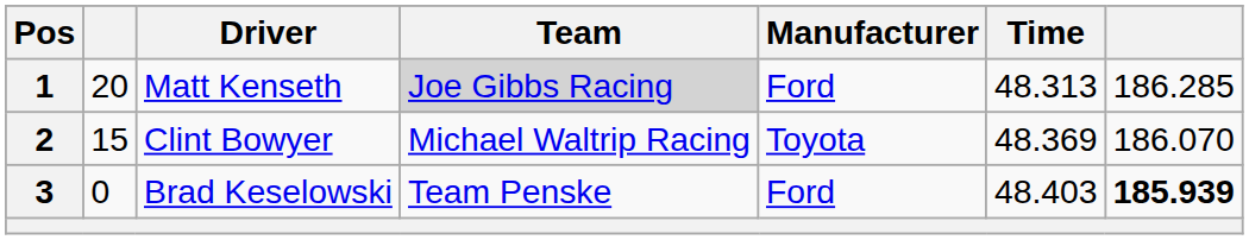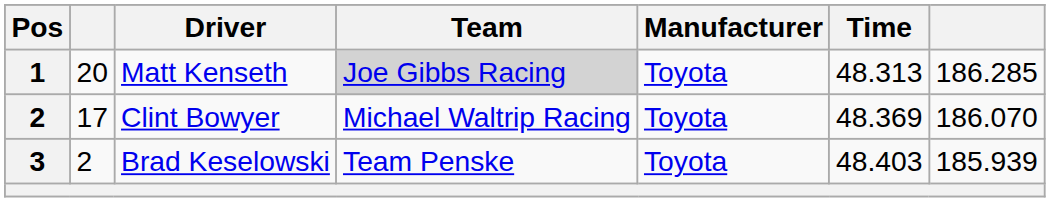Matt Kenseth | Manufacturer: Ford -> Toyota
Clint Bowyer | column 2: 15 -> 17
Brad Keselowski | column 2: 0 -> 2
Brad Keselowski | Manufacturer: Ford -> Toyota
Brad Keselowski | column 7: bold -> normal
